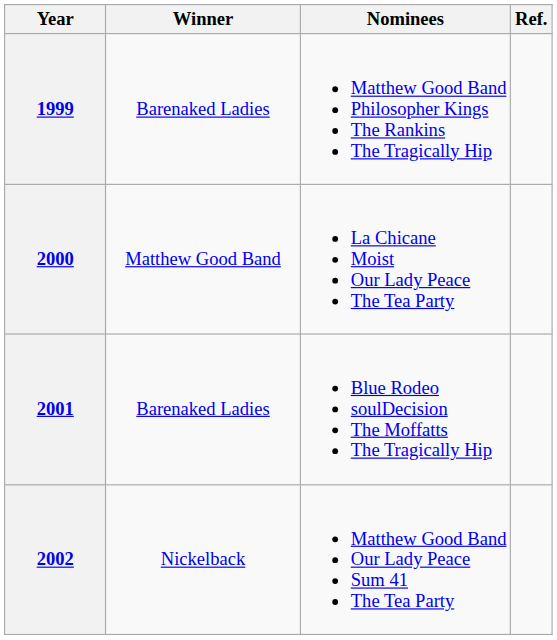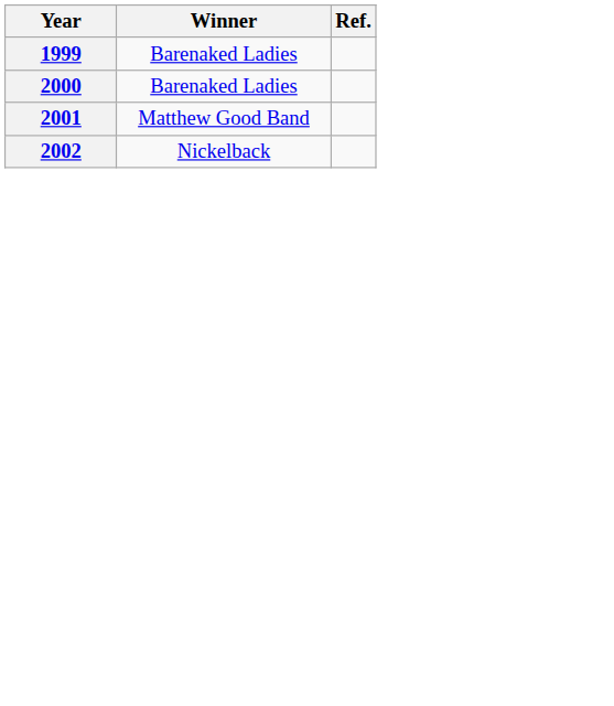- column: Nominees | Matthew Good Band Philosopher Kings The Rankins The Tragically Hip | La Chicane Moist Our Lady Peace The Tea Party | Blue Rodeo soulDecision The Moffatts The Tragically Hip | Matthew Good Band Our Lady Peace Sum 41 The Tea Party
2000 | Winner: Matthew Good Band -> Barenaked Ladies
2001 | Winner: Barenaked Ladies -> Matthew Good Band
